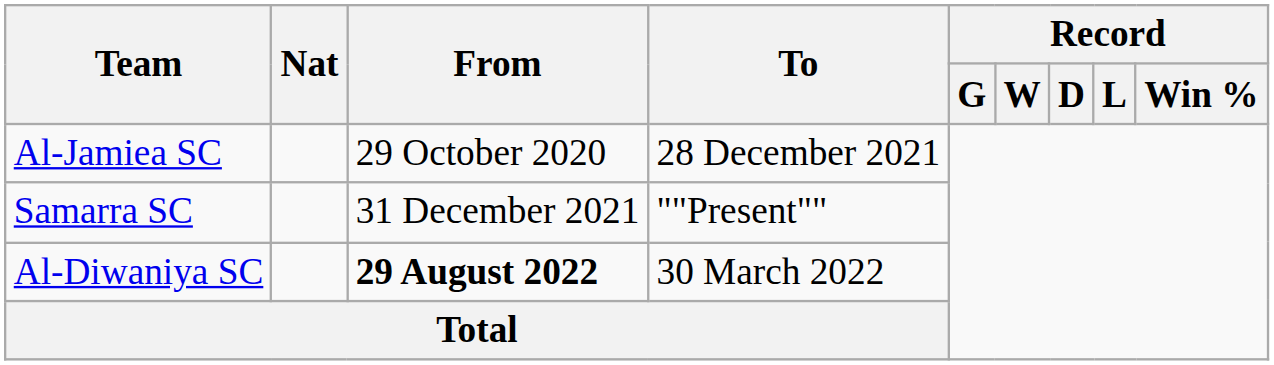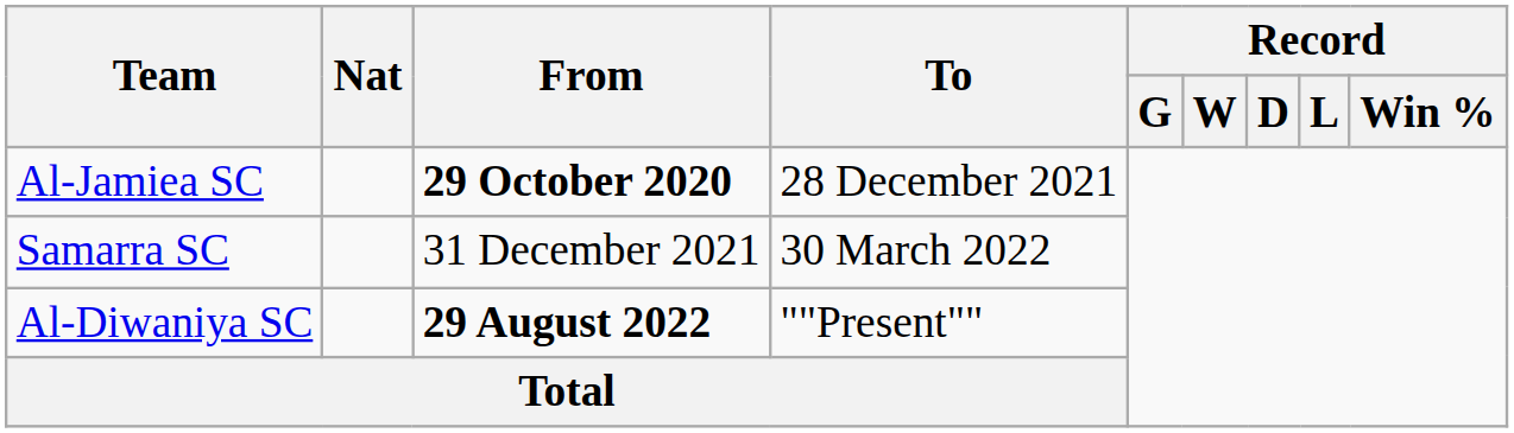Al-Jamiea SC | From: normal -> bold
Samarra SC | To: ""Present"" -> 30 March 2022
Al-Diwaniya SC | To: 30 March 2022 -> ""Present""
